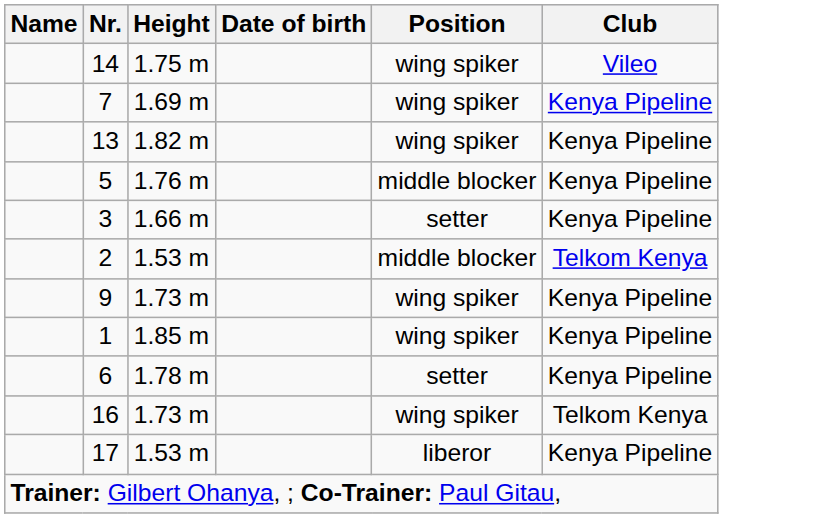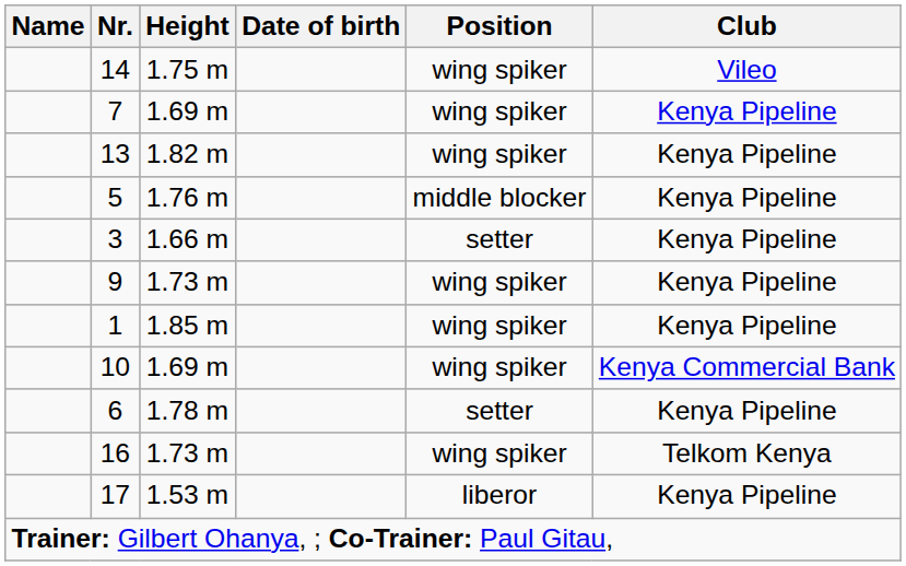- row: 2 | 1.53 m | middle blocker | Telkom Kenya
+ row: 10 | 1.69 m | wing spiker | Kenya Commercial Bank
